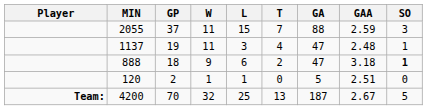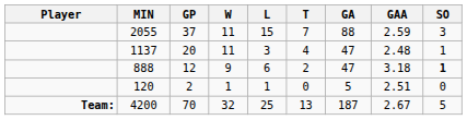1137 | GP: 19 -> 20
888 | GP: 18 -> 12
